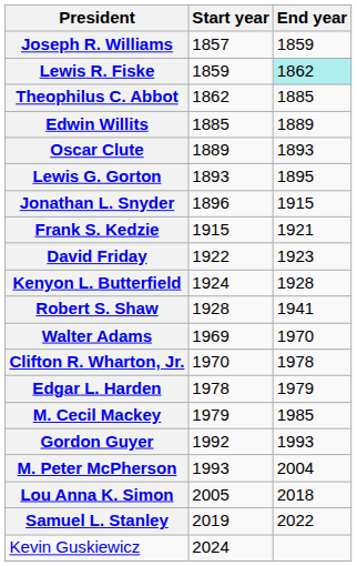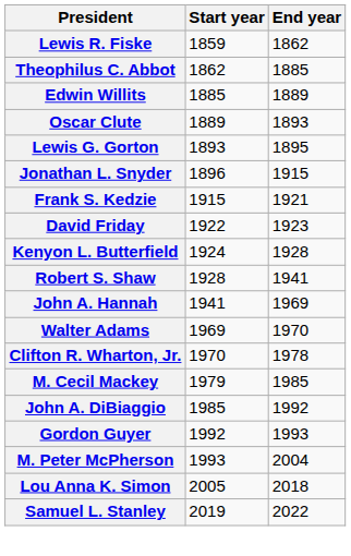- row: Joseph R. Williams | 1857 | 1859
Lewis R. Fiske | End year: paleturquoise background -> no background
+ row: John A. Hannah | 1941 | 1969
- row: Edgar L. Harden | 1978 | 1979
+ row: John A. DiBiaggio | 1985 | 1992
- row: Kevin Guskiewicz | 2024
